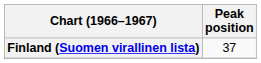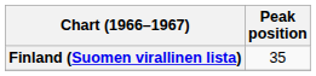Finland (Suomen virallinen lista) | Peak position: 37 -> 35
